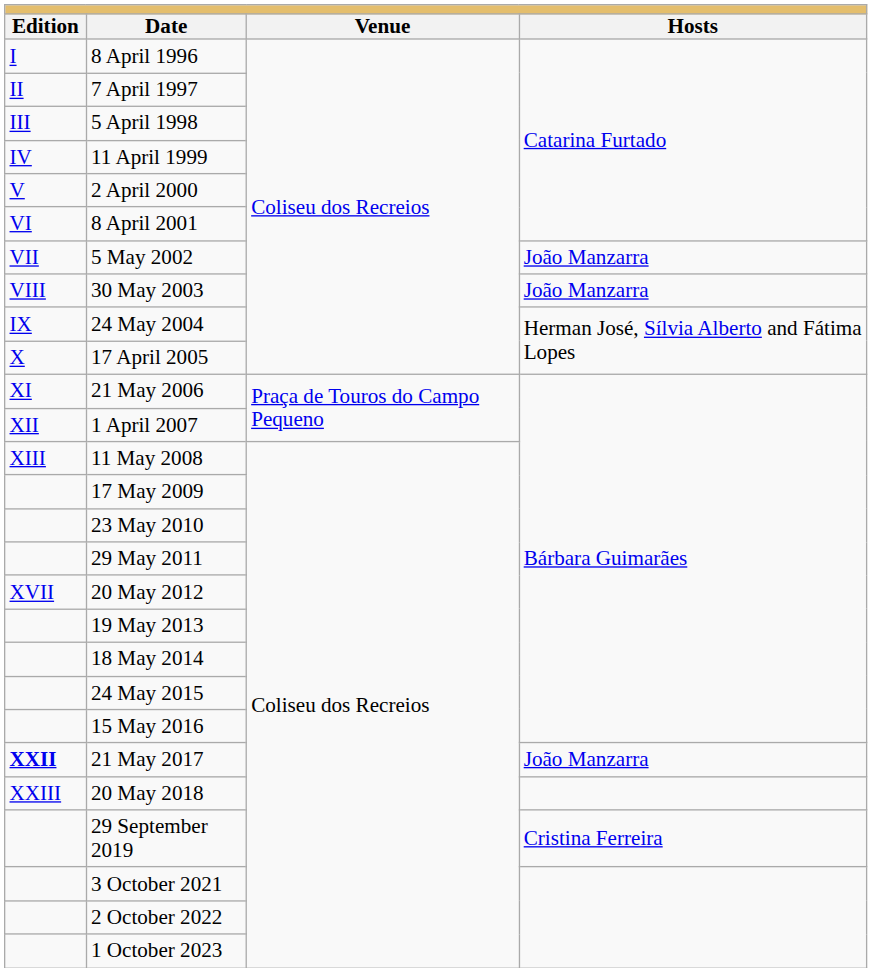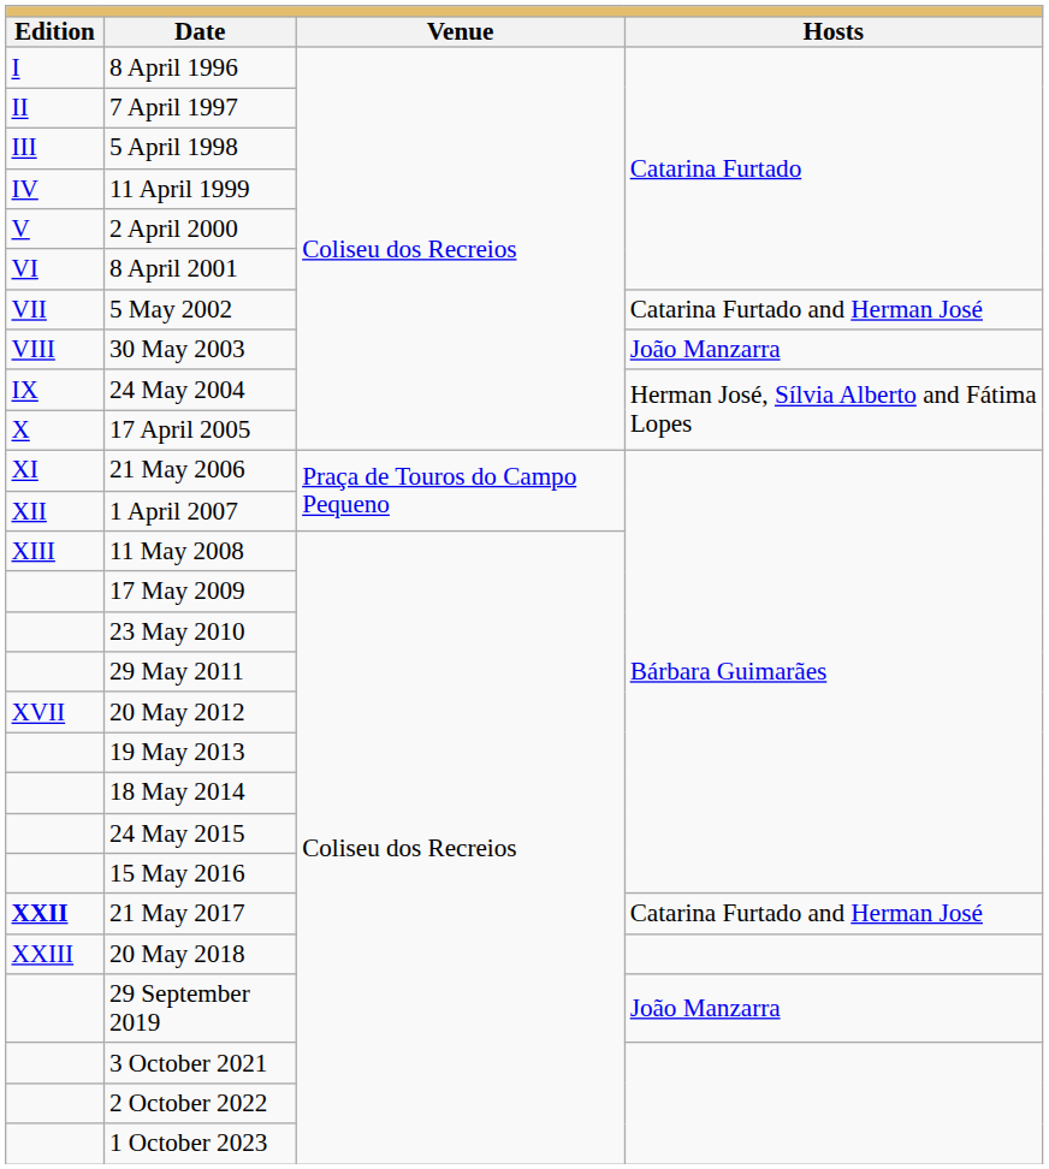5 May 2002 | column 4: João Manzarra -> Catarina Furtado and Herman José
21 May 2017 | column 4: João Manzarra -> Catarina Furtado and Herman José
29 September 2019 | column 4: Cristina Ferreira -> João Manzarra
